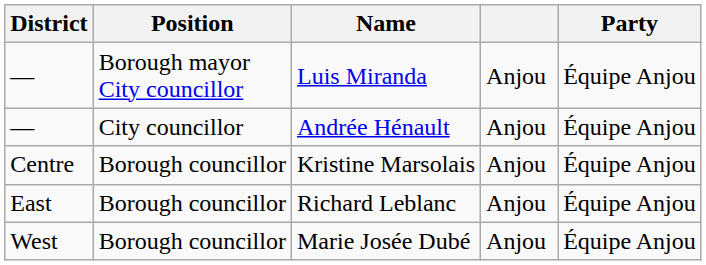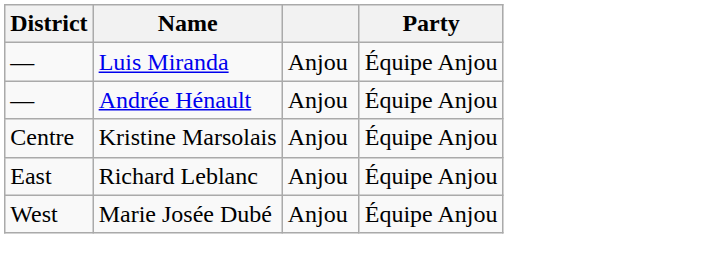- column: Position | Borough mayor City councillor | City councillor | Borough councillor | Borough councillor | Borough councillor
